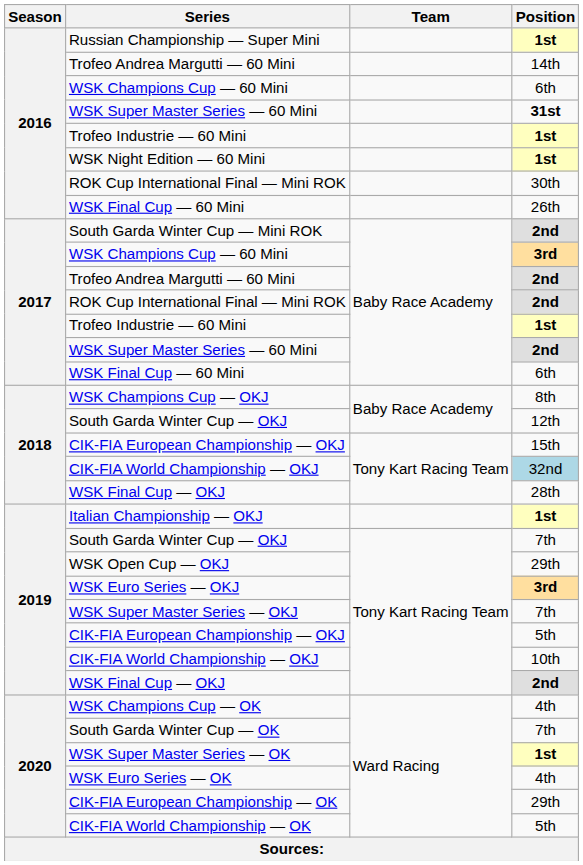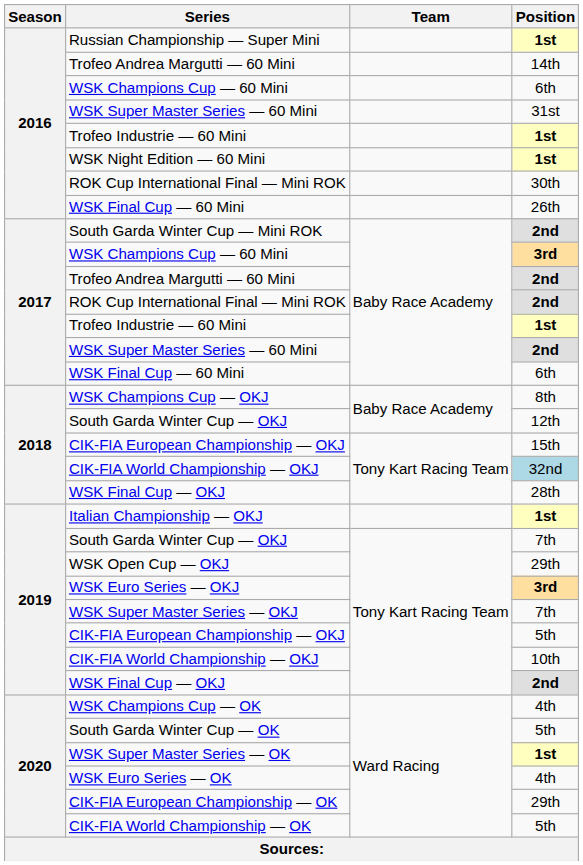2016 / WSK Super Master Series — 60 Mini | Position: bold -> normal
South Garda Winter Cup — OK | Position: 7th -> 5th
